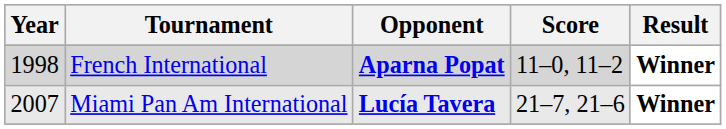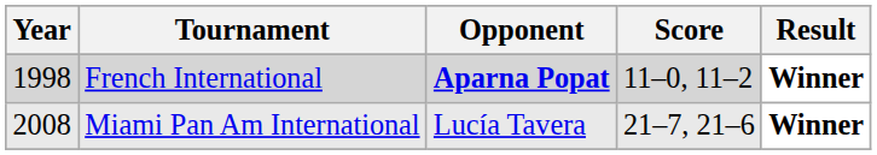Miami Pan Am International | Year: 2007 -> 2008
Miami Pan Am International | Opponent: bold -> normal
